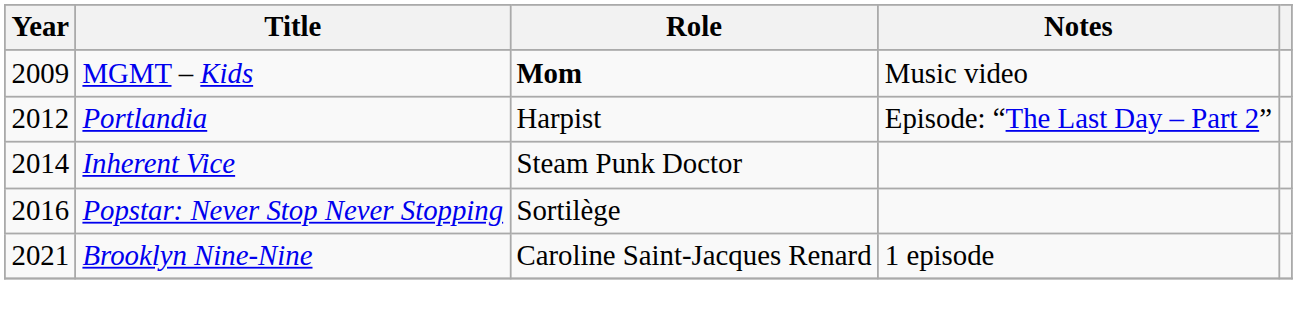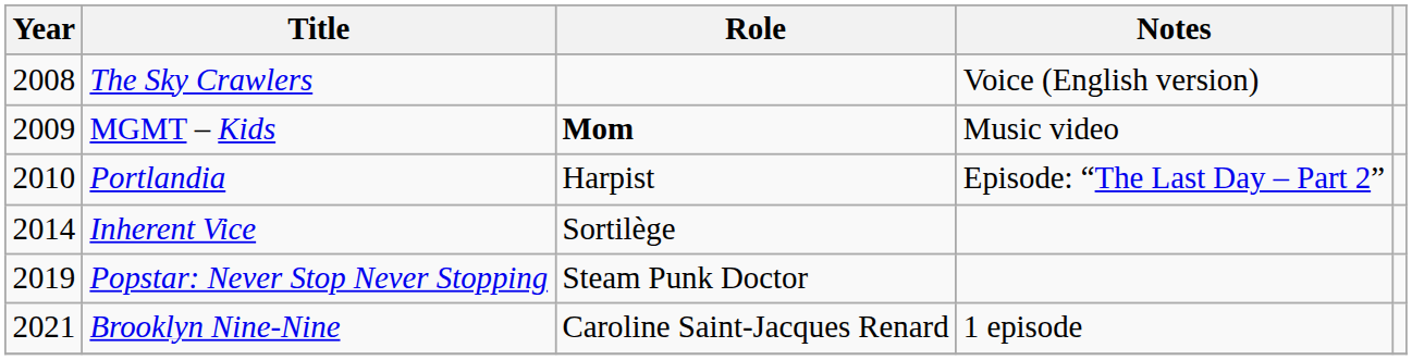+ row: 2008 | The Sky Crawlers | Voice (English version)
Portlandia | Year: 2012 -> 2010
Inherent Vice | Role: Steam Punk Doctor -> Sortilège
Popstar: Never Stop Never Stopping | Year: 2016 -> 2019
Popstar: Never Stop Never Stopping | Role: Sortilège -> Steam Punk Doctor
